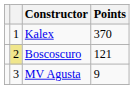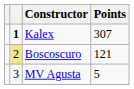Kalex | column 2: normal -> bold
Kalex | Points: 370 -> 307
MV Agusta | Points: 9 -> 5
